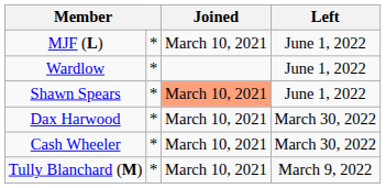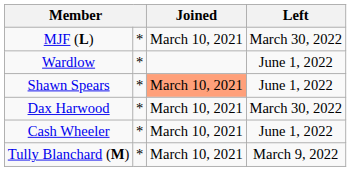MJF (L) | Left: June 1, 2022 -> March 30, 2022
Cash Wheeler | Left: March 30, 2022 -> June 1, 2022
